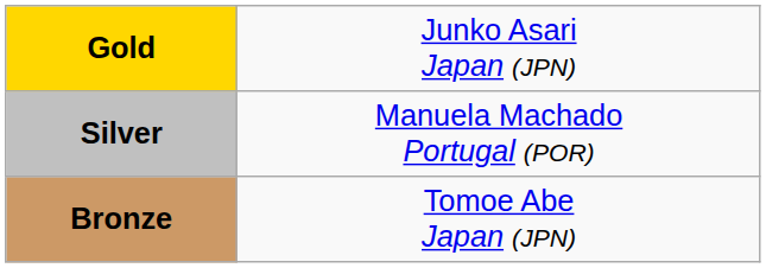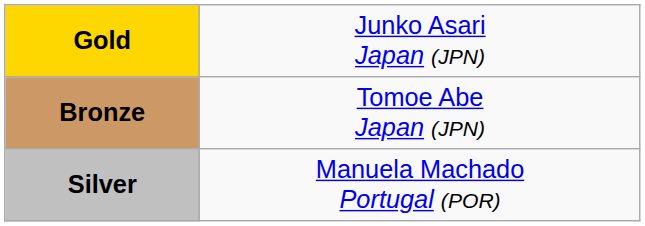rows swapped: Silver <-> Bronze
